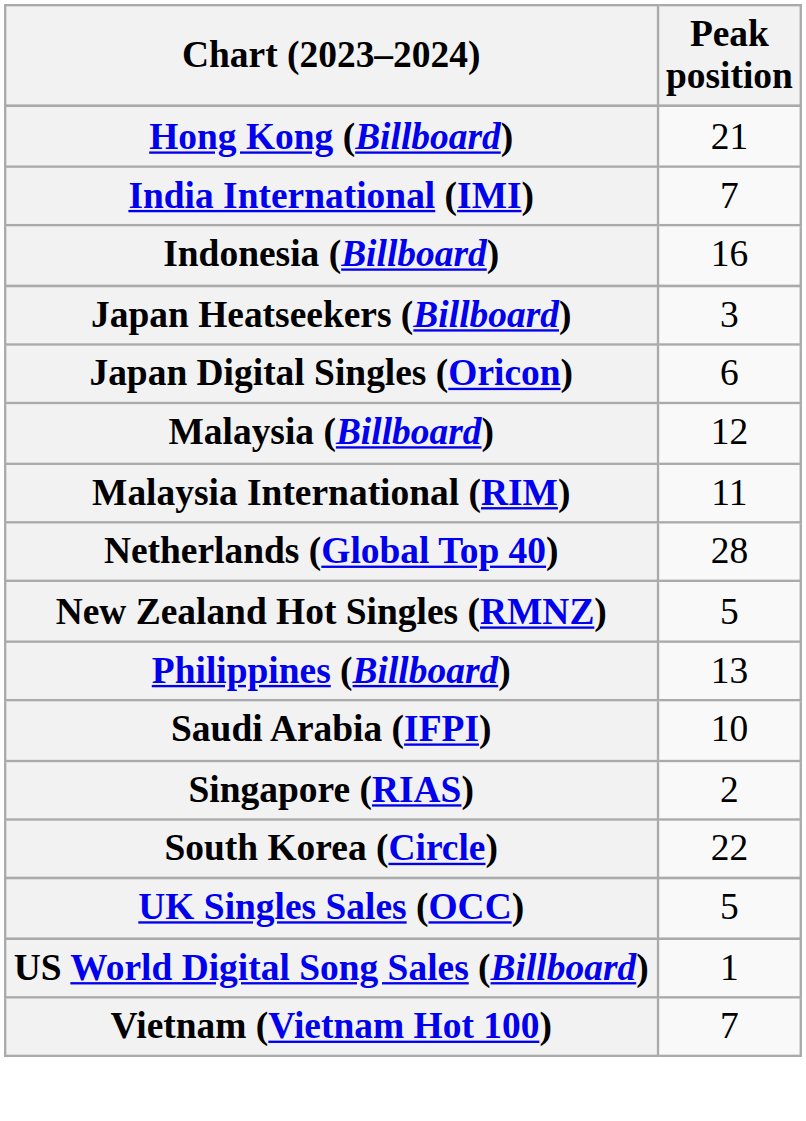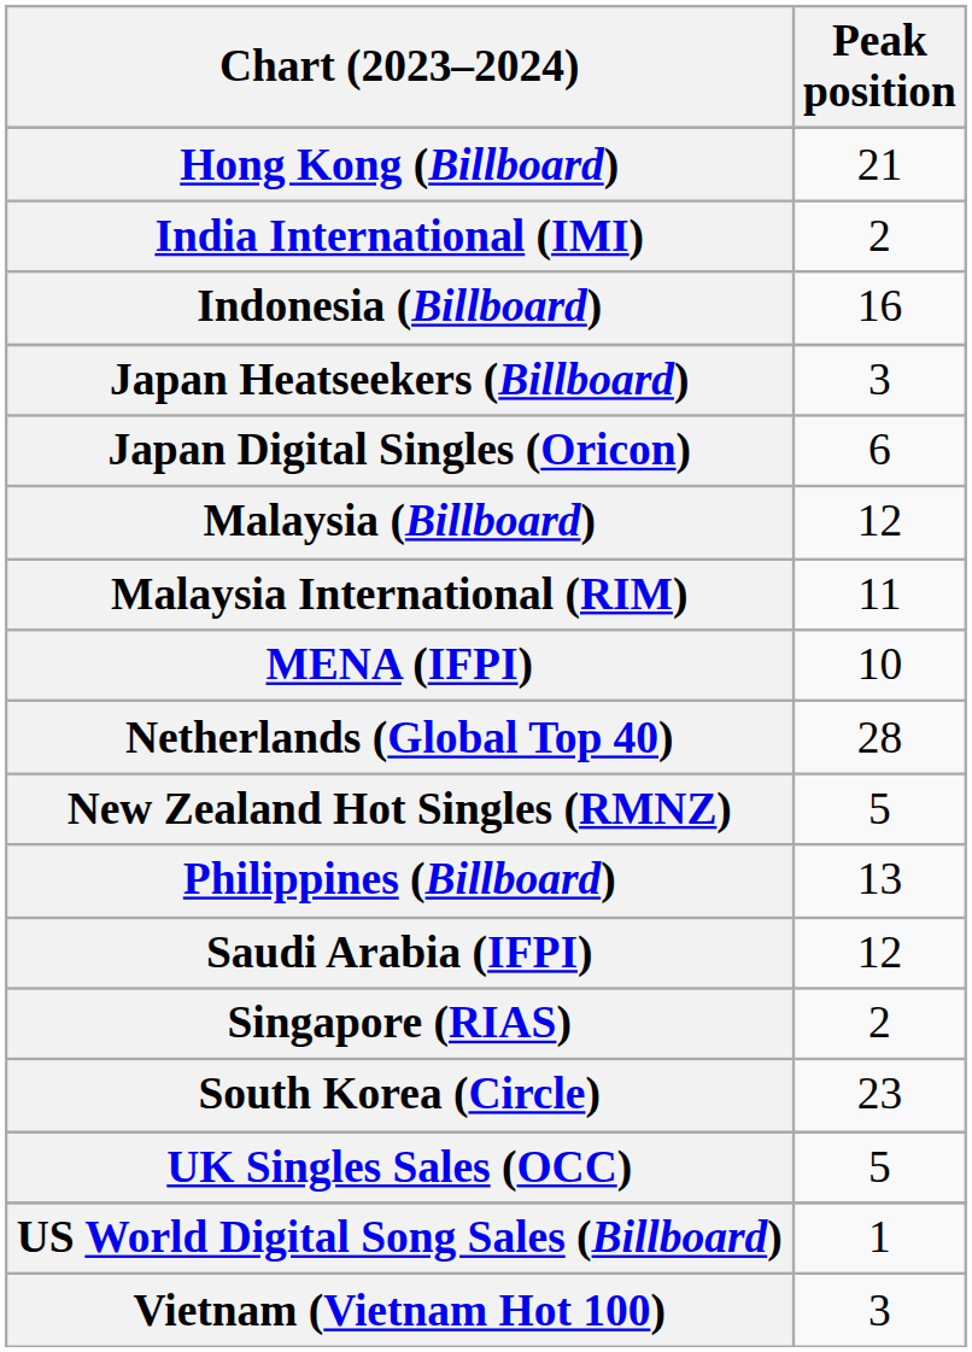India International (IMI) | Peak position: 7 -> 2
+ row: MENA (IFPI) | 10
Saudi Arabia (IFPI) | Peak position: 10 -> 12
South Korea (Circle) | Peak position: 22 -> 23
Vietnam (Vietnam Hot 100) | Peak position: 7 -> 3
